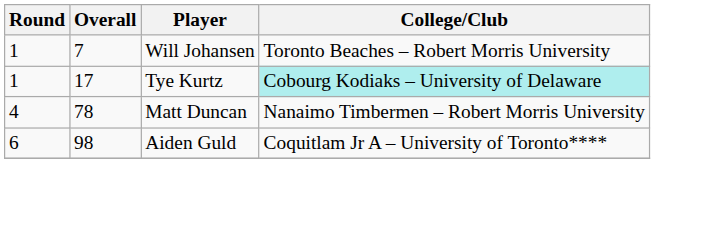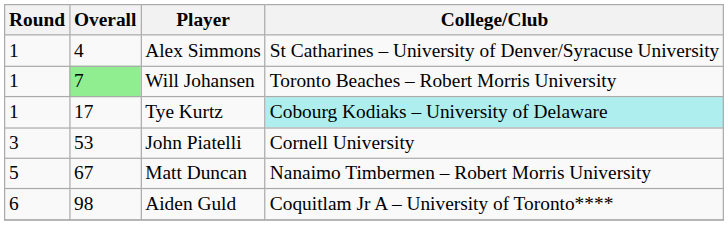+ row: 1 | 4 | Alex Simmons | St Catharines – University of Denver/Syracuse University
Will Johansen | Overall: no background -> lightgreen background
+ row: 3 | 53 | John Piatelli | Cornell University
Matt Duncan | Round: 4 -> 5
Matt Duncan | Overall: 78 -> 67
